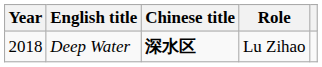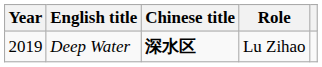Deep Water | Year: 2018 -> 2019
